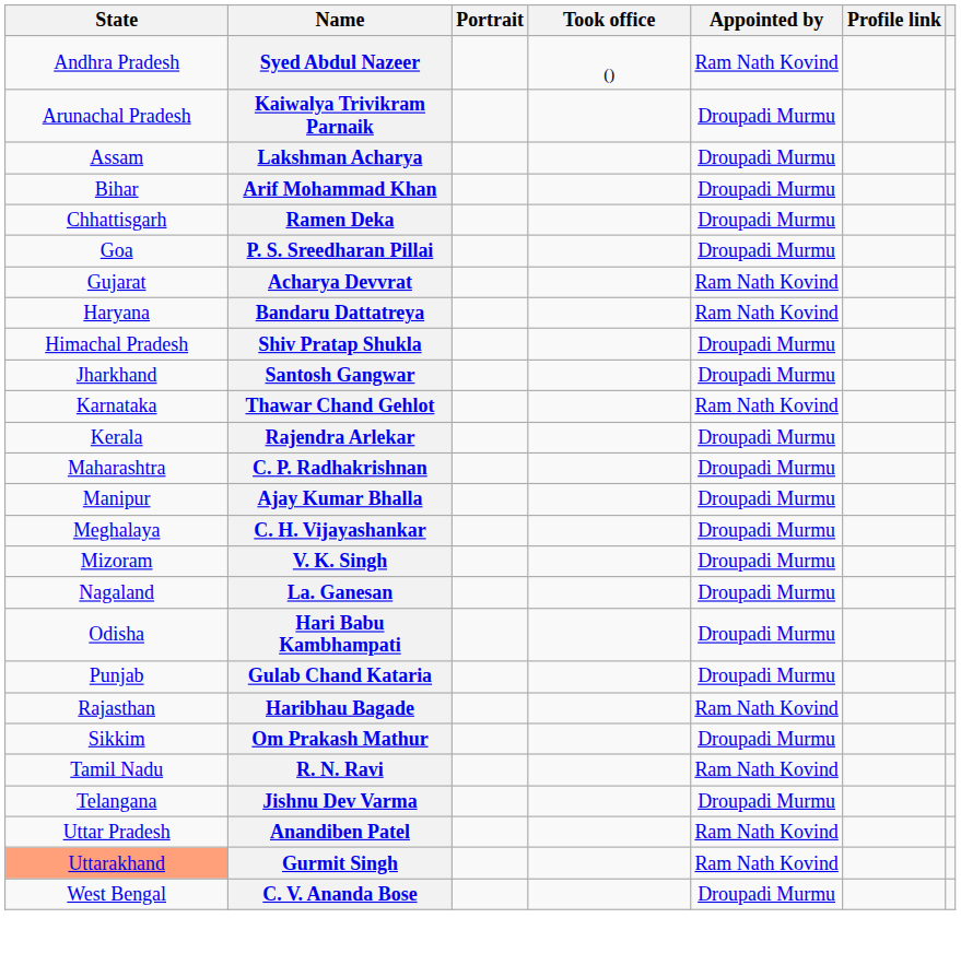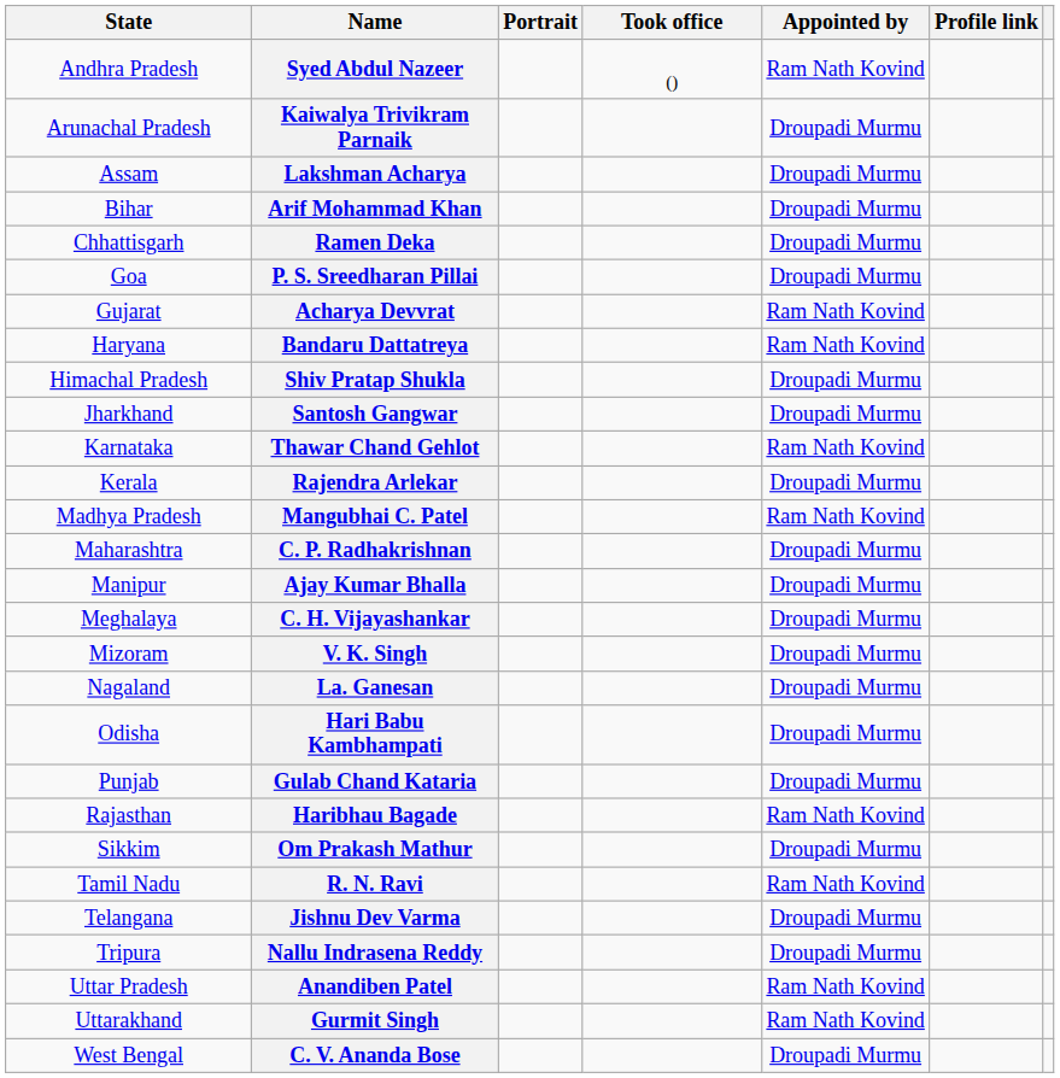+ row: Madhya Pradesh | Mangubhai C. Patel | Ram Nath Kovind
+ row: Tripura | Nallu Indrasena Reddy | Droupadi Murmu
Gurmit Singh | State: lightsalmon background -> no background
